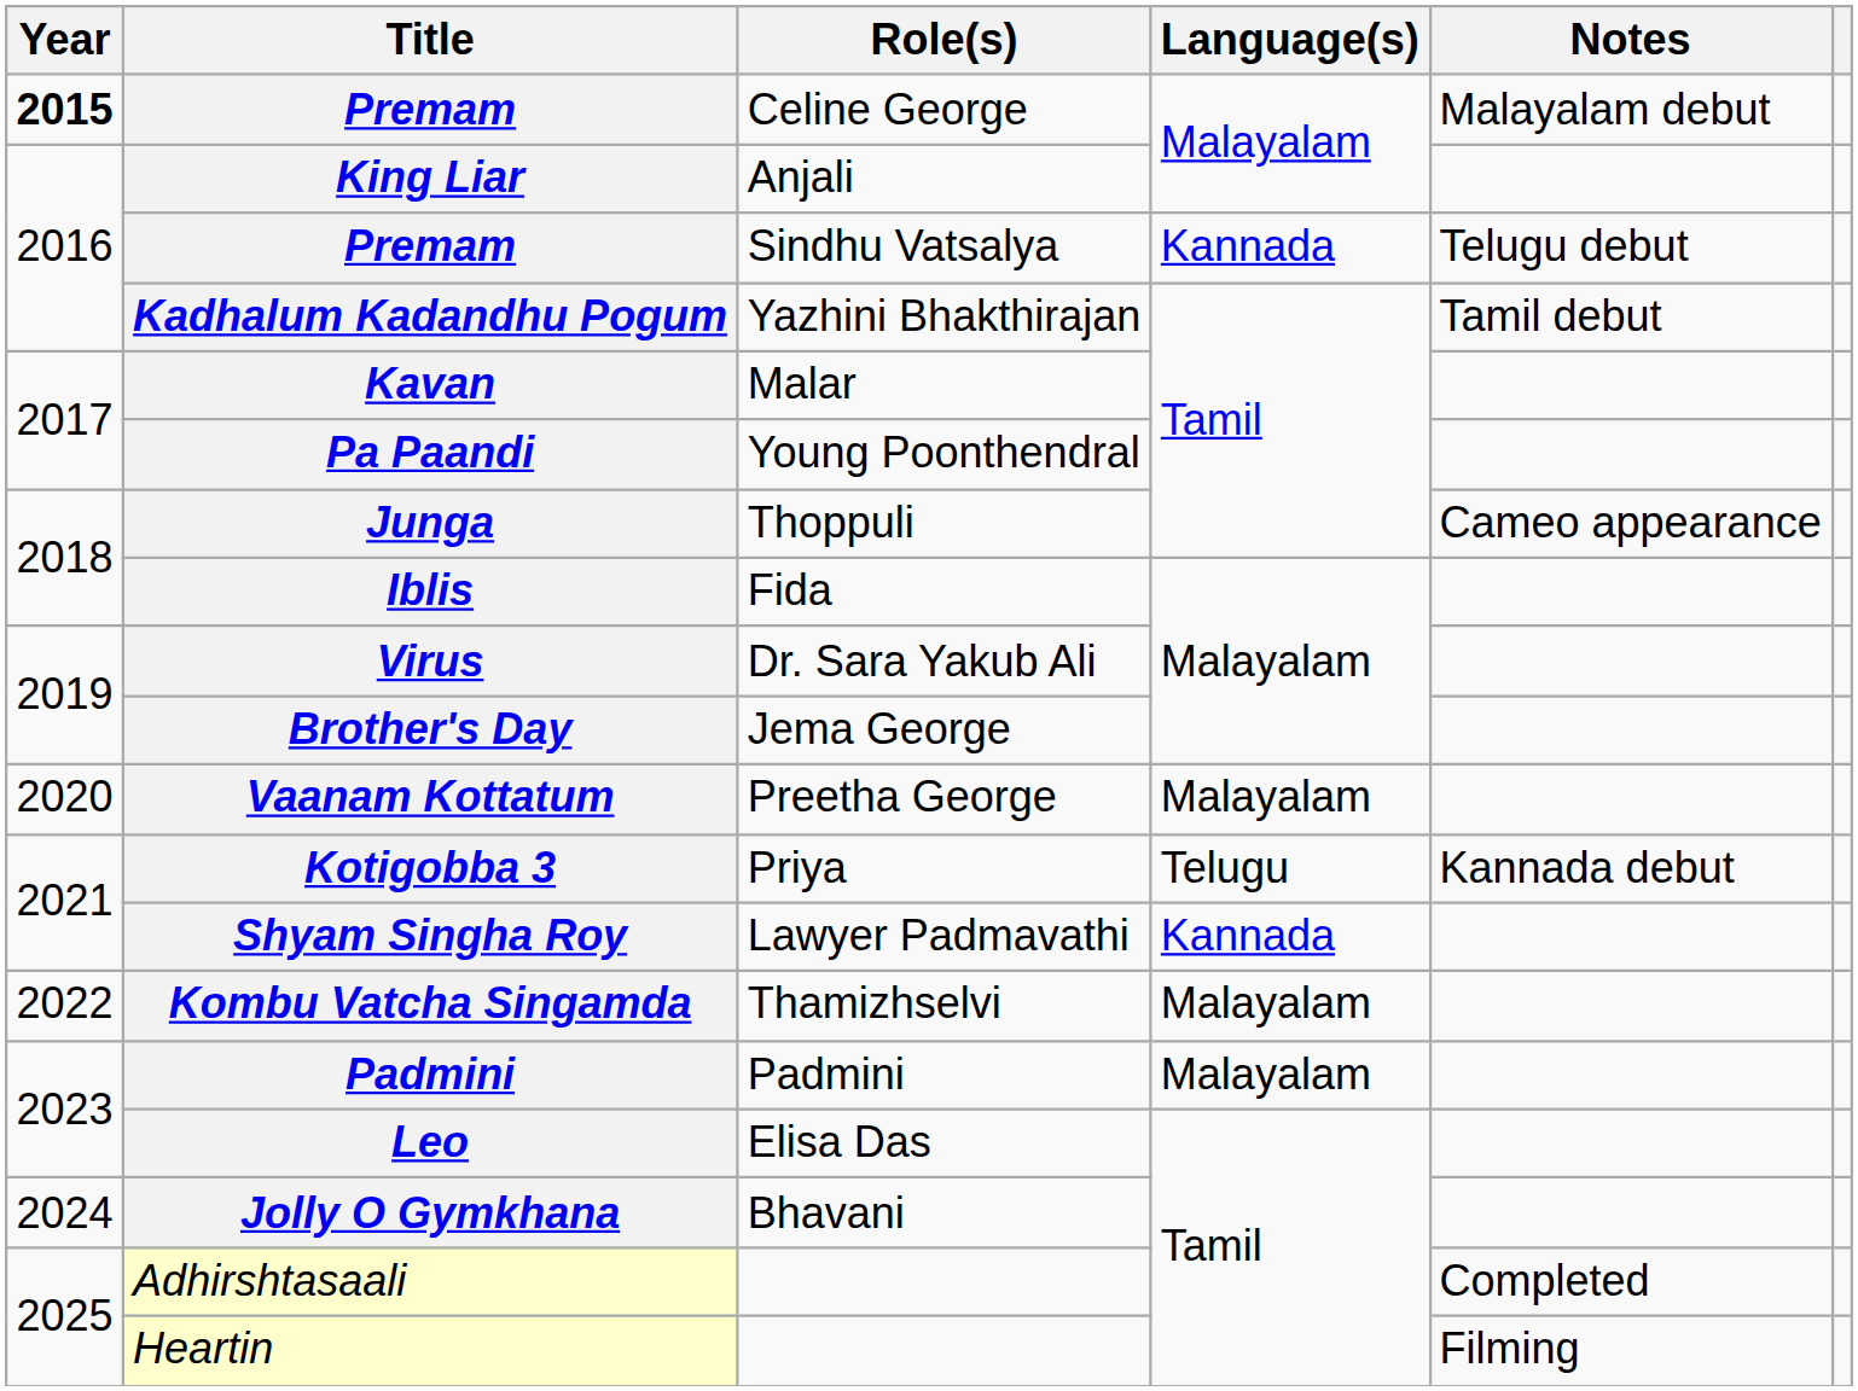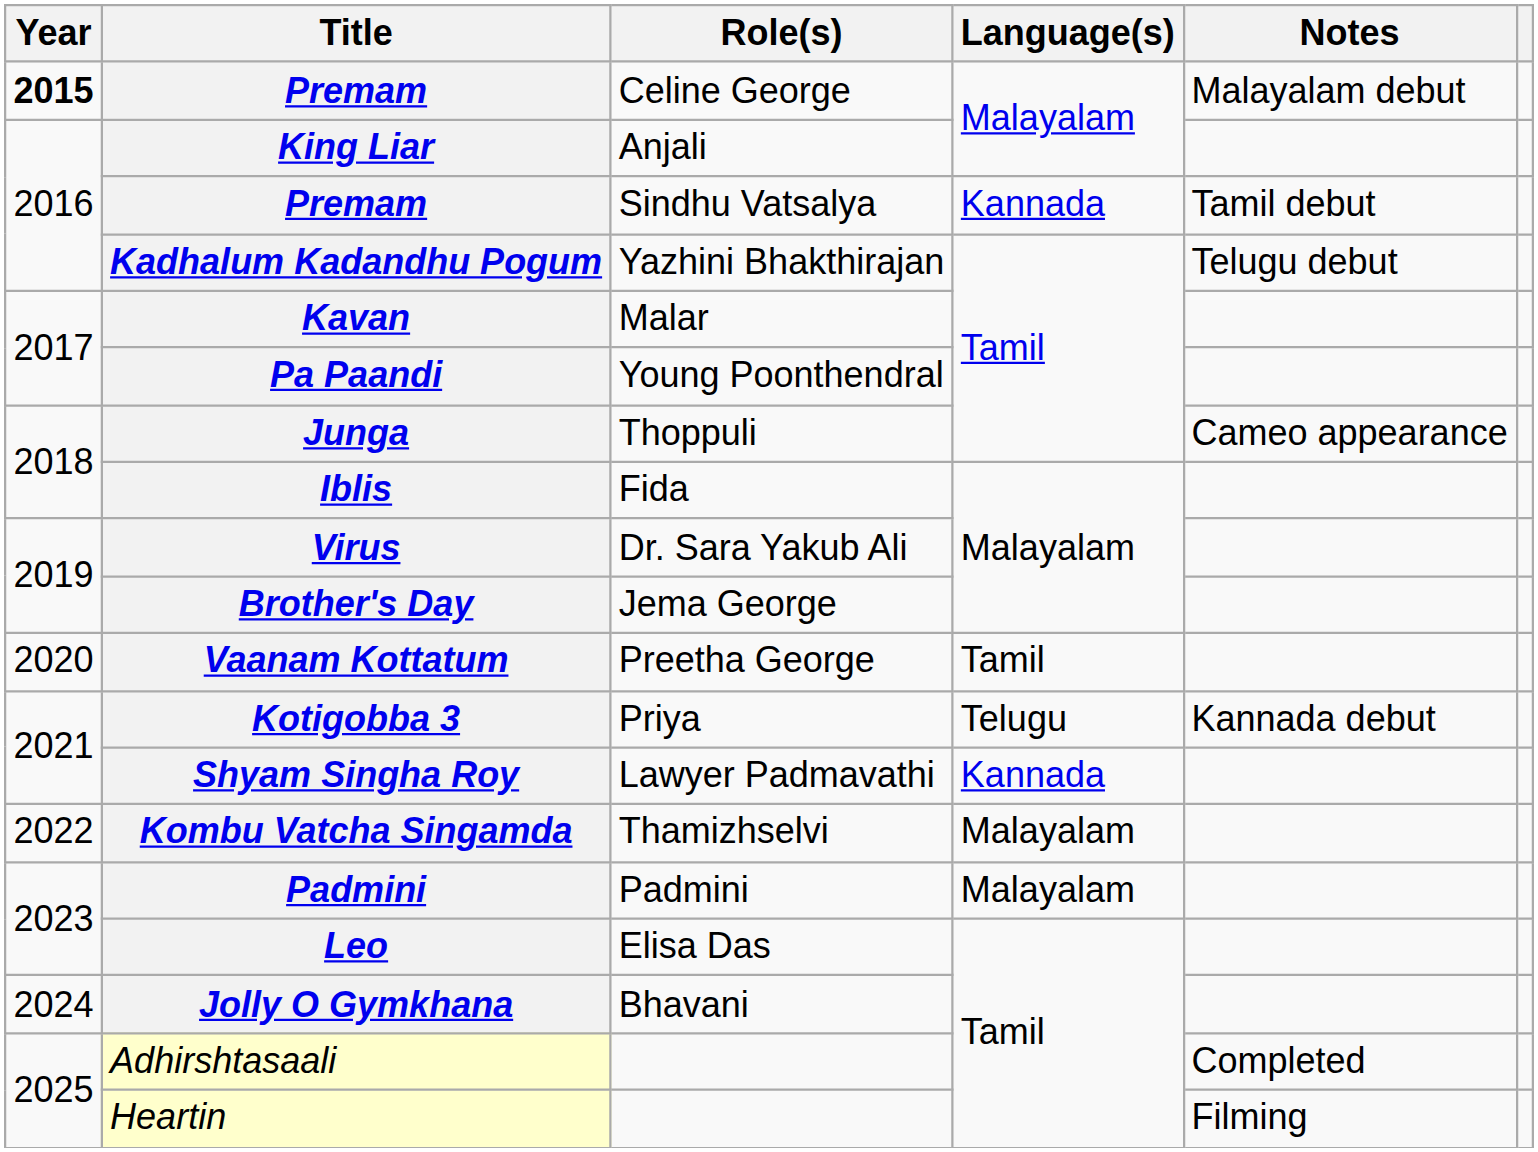Premam / Sindhu Vatsalya | Notes: Telugu debut -> Tamil debut
Kadhalum Kadandhu Pogum | Notes: Tamil debut -> Telugu debut
Vaanam Kottatum | Language(s): Malayalam -> Tamil
